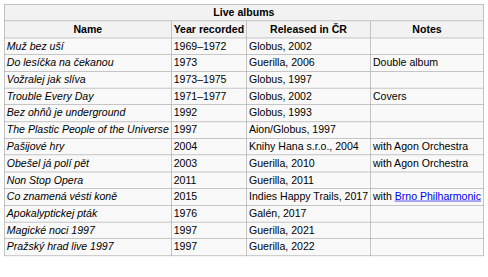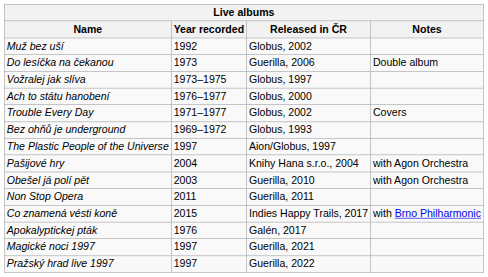Muž bez uší | Year recorded: 1969–1972 -> 1992
+ row: Ach to státu hanobení | 1976–1977 | Globus, 2000
Bez ohňů je underground | Year recorded: 1992 -> 1969–1972
